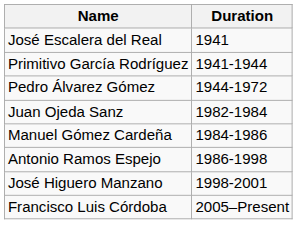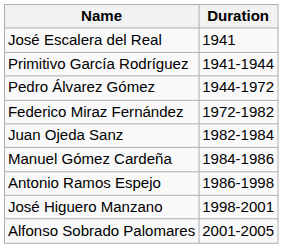+ row: Federico Miraz Fernández | 1972-1982
+ row: Alfonso Sobrado Palomares | 2001-2005
- row: Francisco Luis Córdoba | 2005–Present
